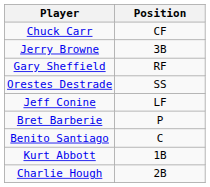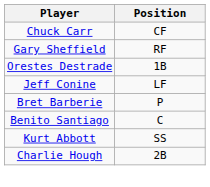- row: Jerry Browne | 3B
Orestes Destrade | Position: SS -> 1B
Kurt Abbott | Position: 1B -> SS
